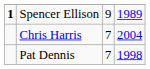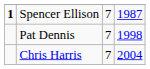Spencer Ellison | column 3: 9 -> 7
Spencer Ellison | column 4: 1989 -> 1987
rows swapped: Pat Dennis <-> Chris Harris
